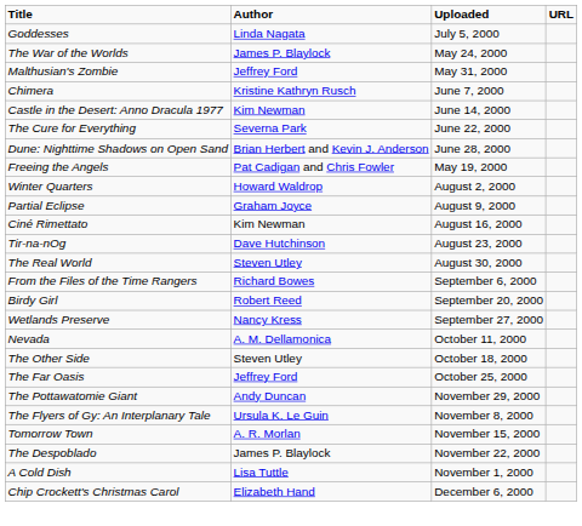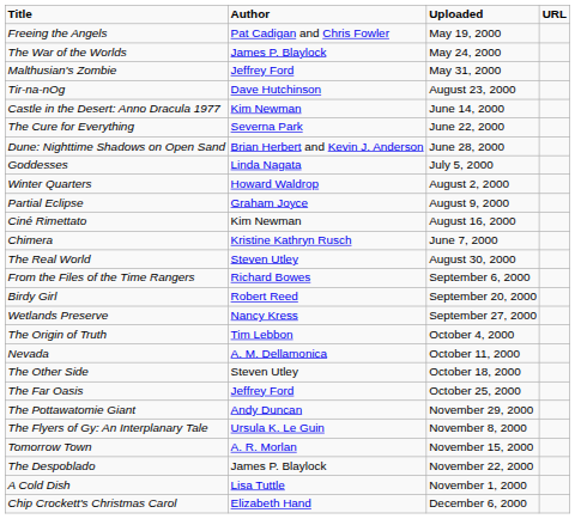rows swapped: Freeing the Angels <-> Goddesses
rows swapped: Chimera <-> Tir-na-nOg
+ row: The Origin of Truth | Tim Lebbon | October 4, 2000
